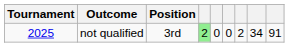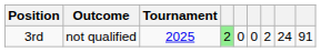columns swapped: Tournament <-> Position
not qualified | column 8: 34 -> 24
